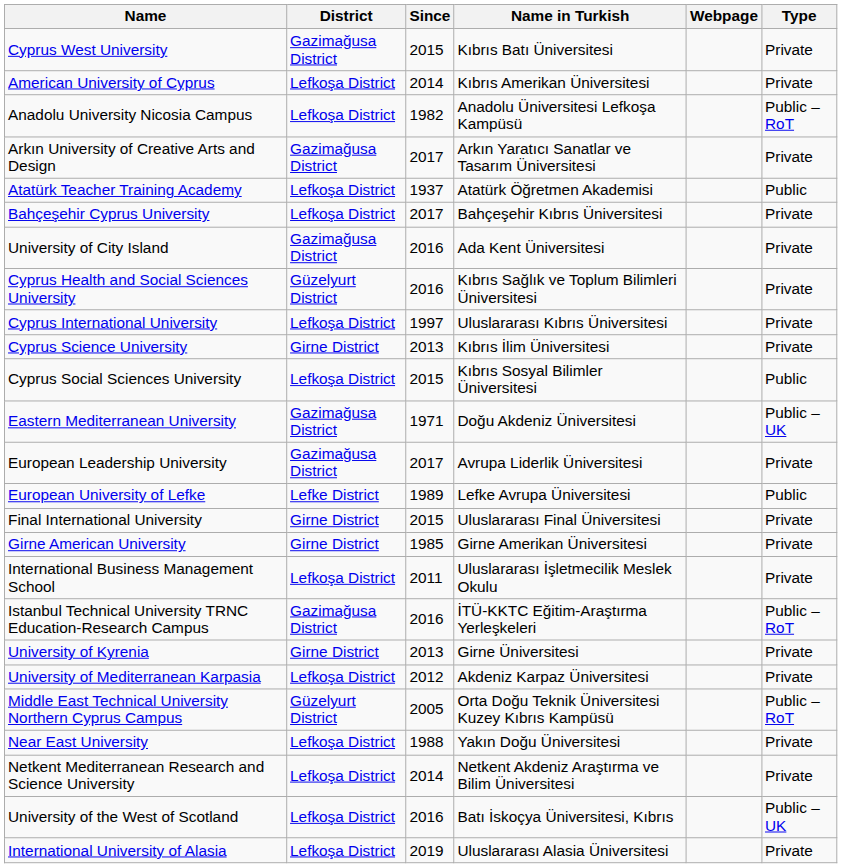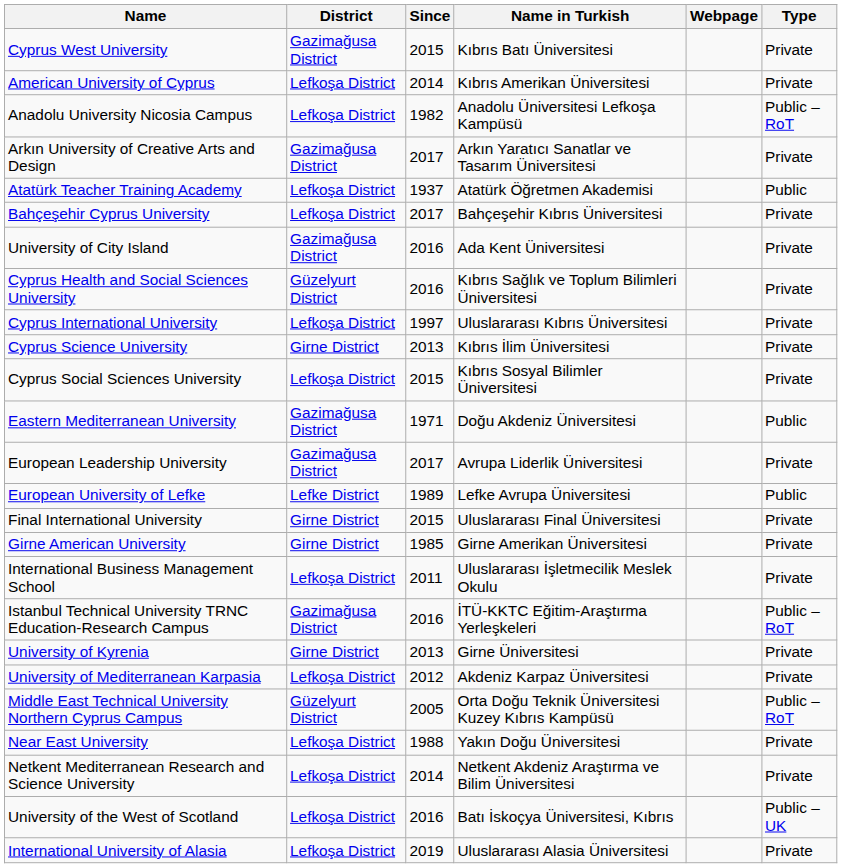Cyprus Social Sciences University | Type: Public -> Private
Eastern Mediterranean University | Type: Public – UK -> Public
